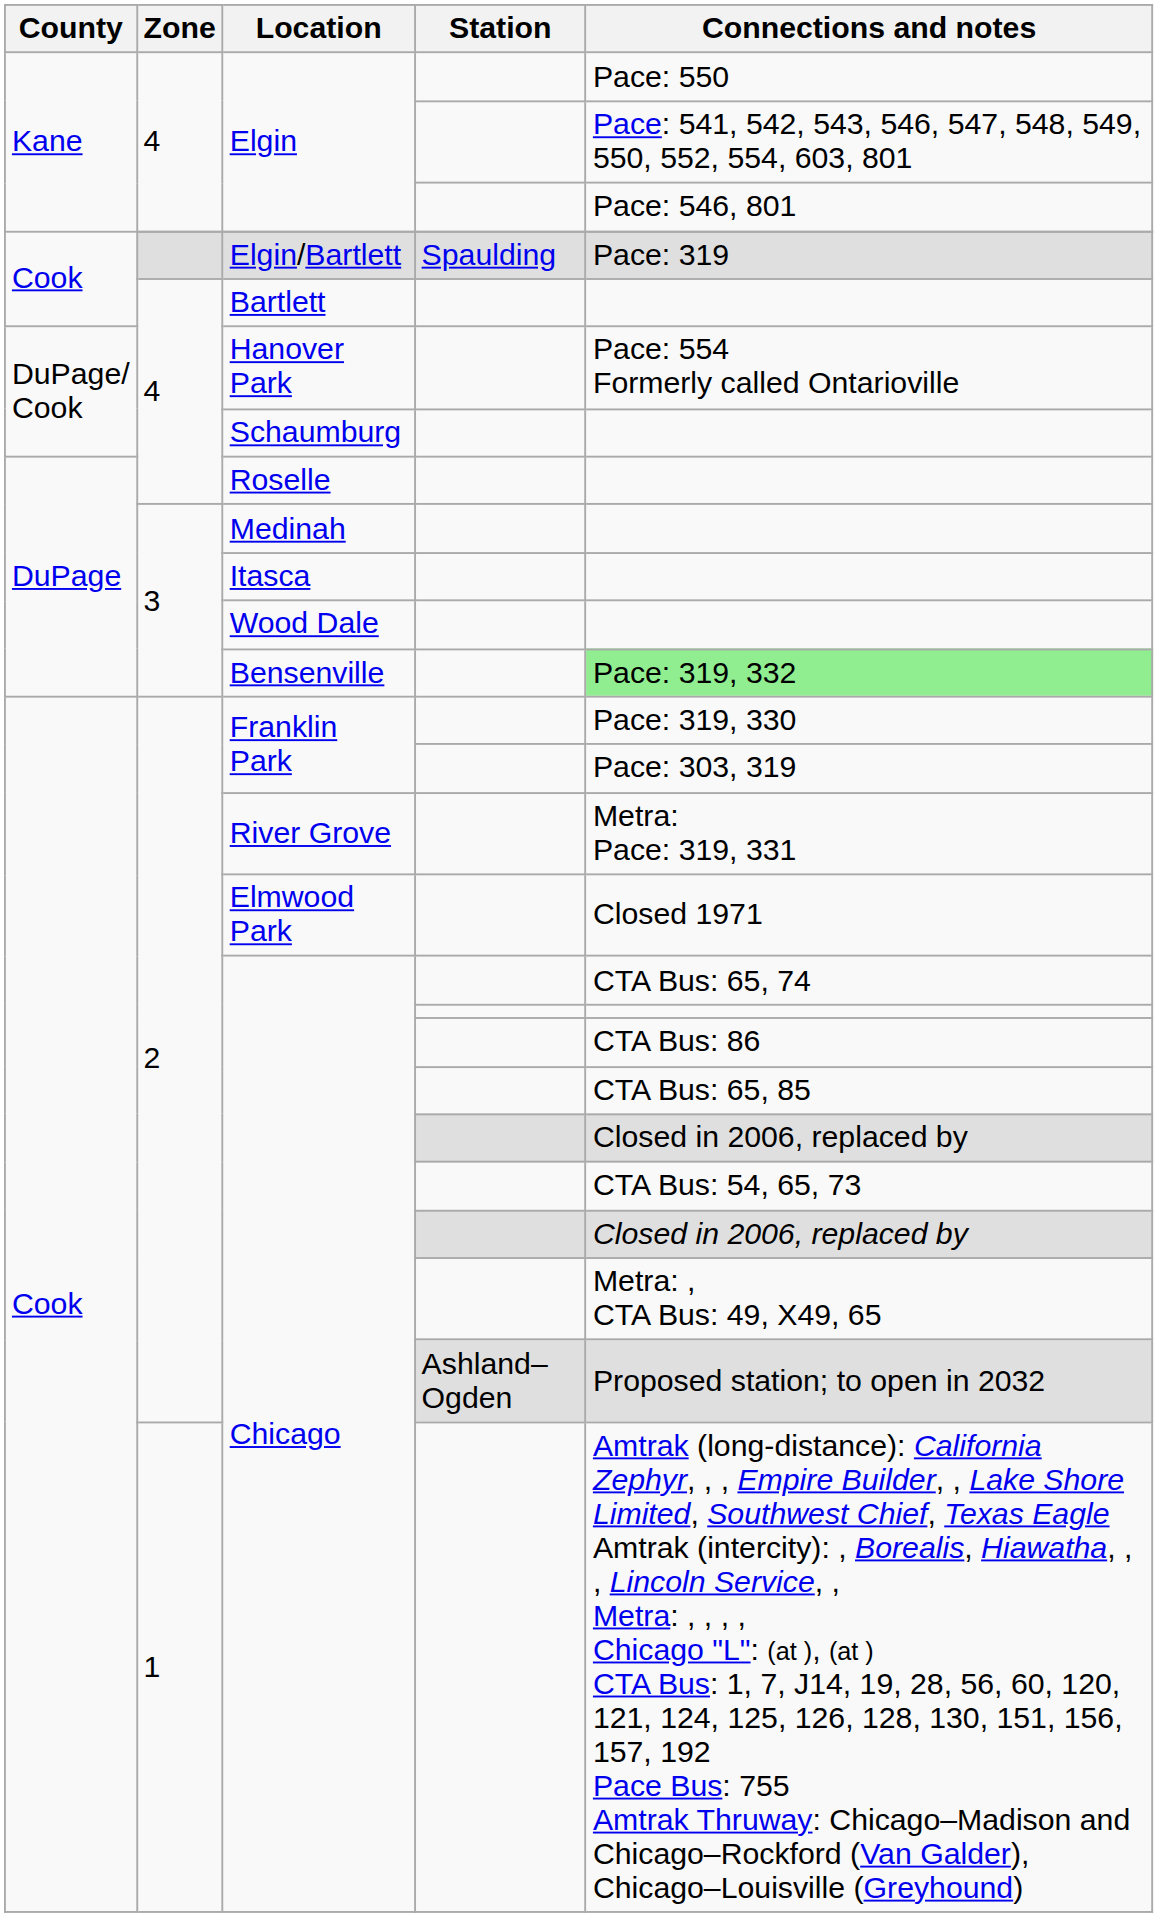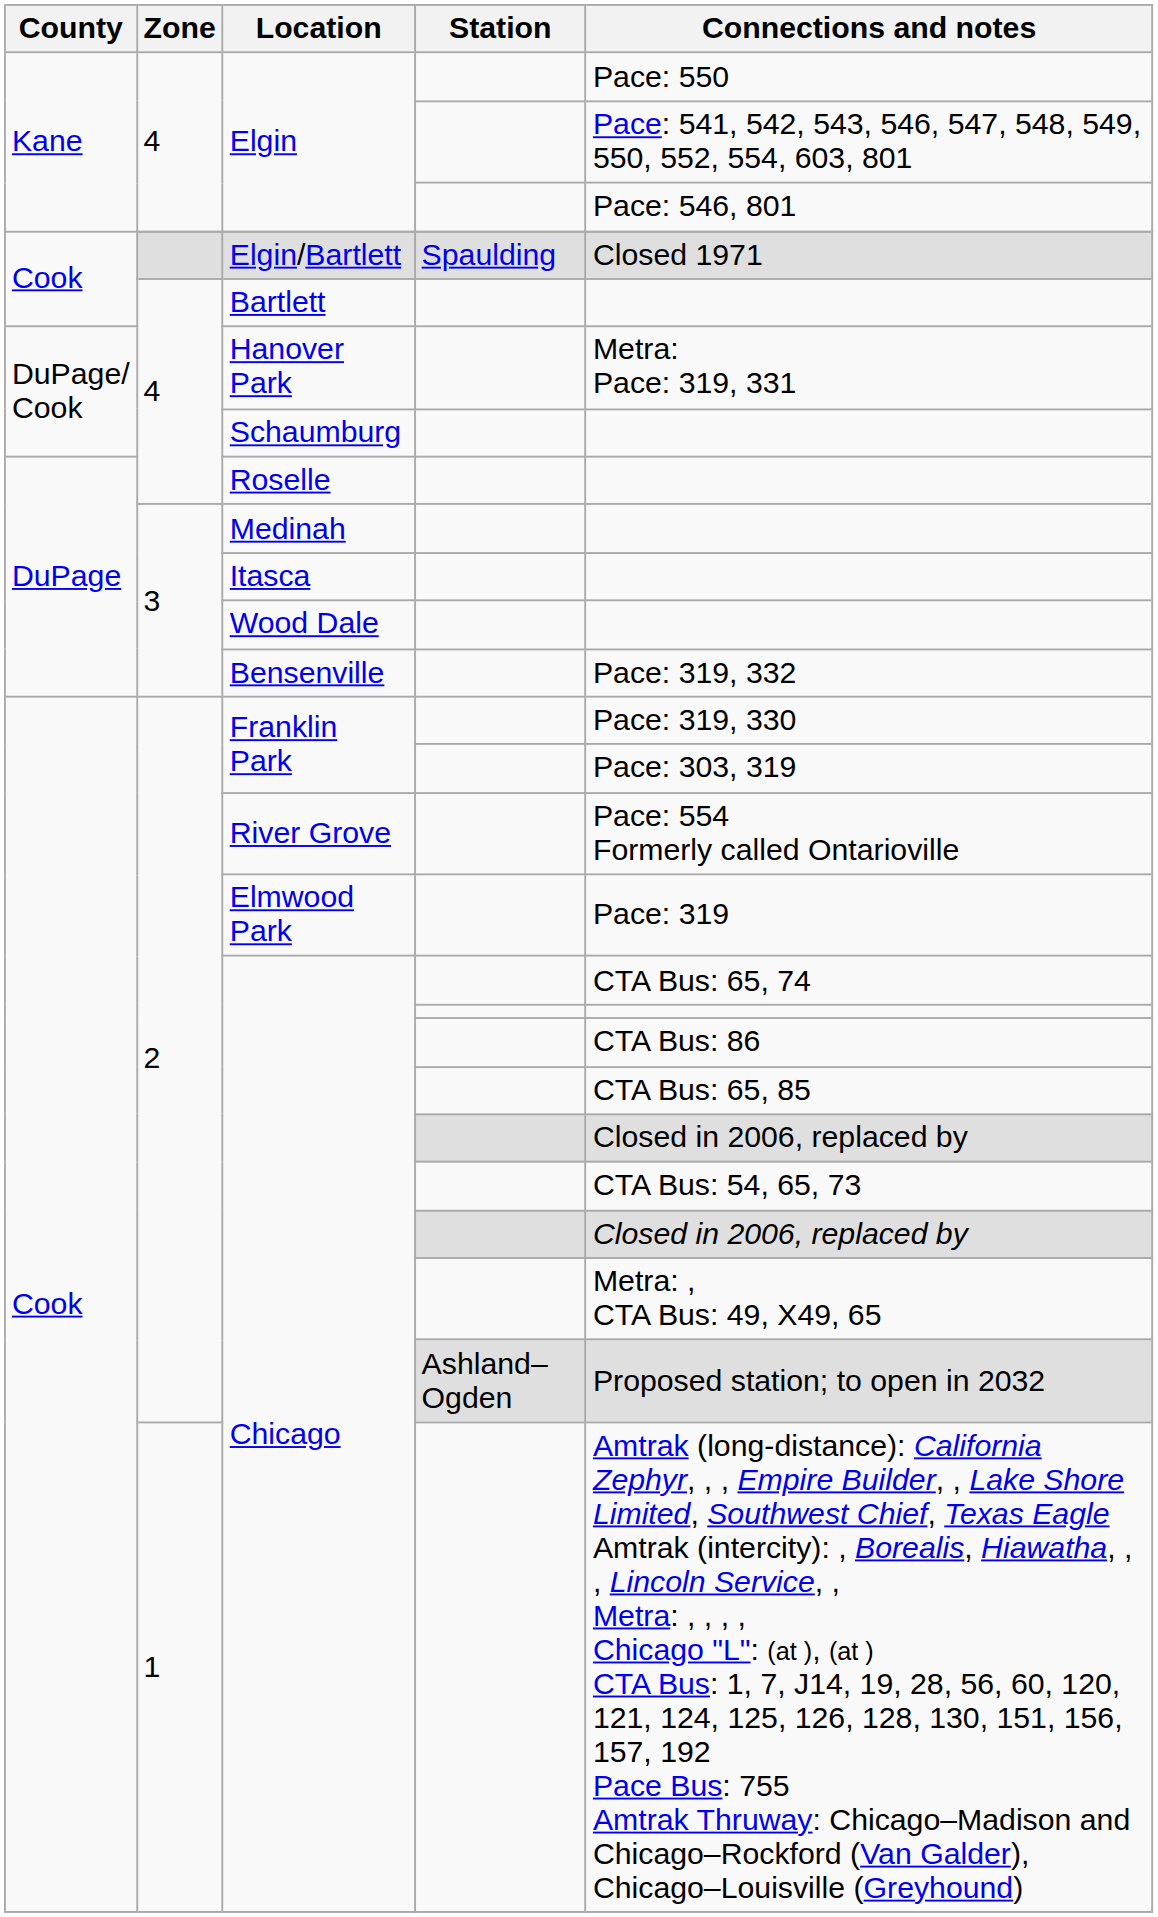Elgin/Bartlett | Connections and notes: Pace: 319 -> Closed 1971
Hanover Park | Connections and notes: Pace: 554 Formerly called Ontarioville -> Metra: Pace: 319, 331
Bensenville | Connections and notes: lightgreen background -> no background
River Grove | Connections and notes: Metra: Pace: 319, 331 -> Pace: 554 Formerly called Ontarioville
Elmwood Park | Connections and notes: Closed 1971 -> Pace: 319
